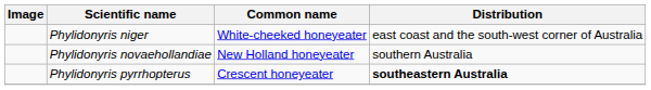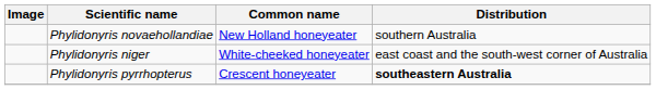rows swapped: Phylidonyris novaehollandiae <-> Phylidonyris niger
